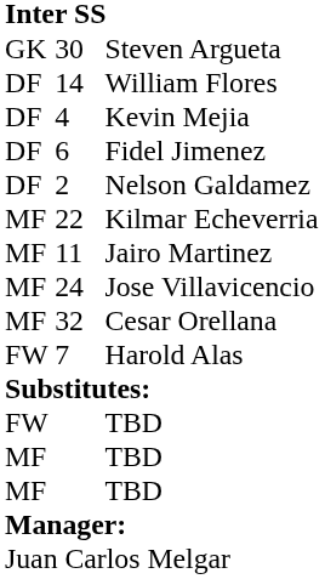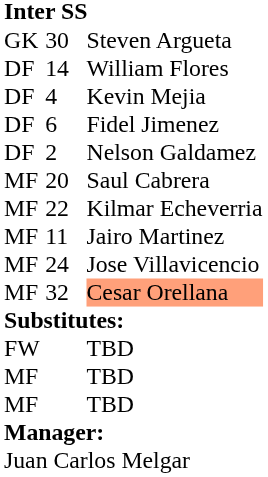+ row: MF | 20 | Saul Cabrera
32 | column 3: no background -> lightsalmon background
- row: FW | 7 | Harold Alas
